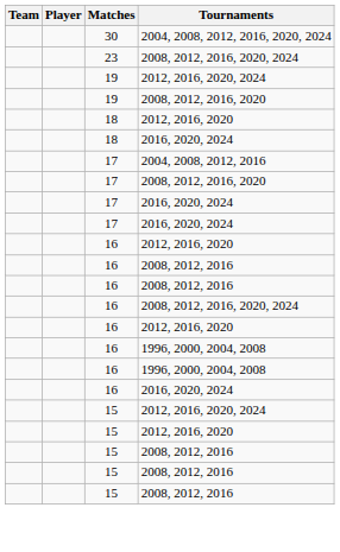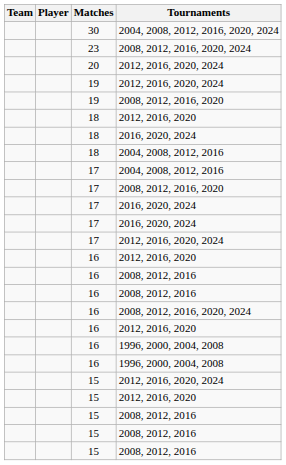+ row: 20 | 2012, 2016, 2020, 2024
+ row: 18 | 2004, 2008, 2012, 2016
+ row: 17 | 2012, 2016, 2020, 2024
- row: 16 | 2016, 2020, 2024
